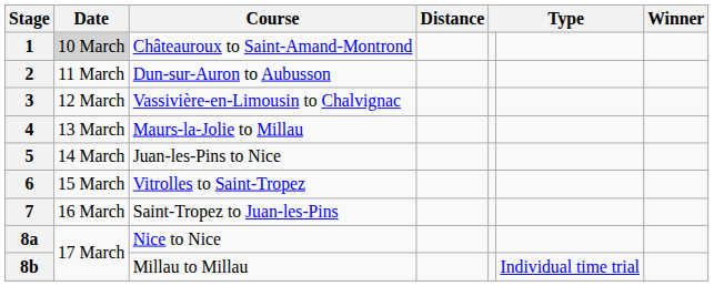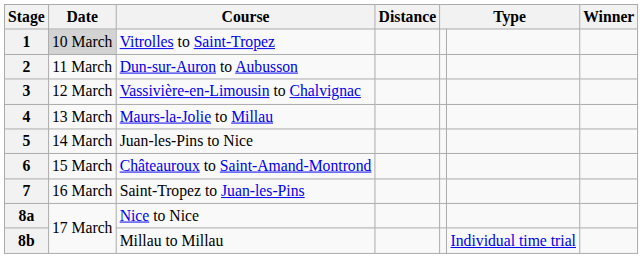1 | Course: Châteauroux to Saint-Amand-Montrond -> Vitrolles to Saint-Tropez
6 | Course: Vitrolles to Saint-Tropez -> Châteauroux to Saint-Amand-Montrond
